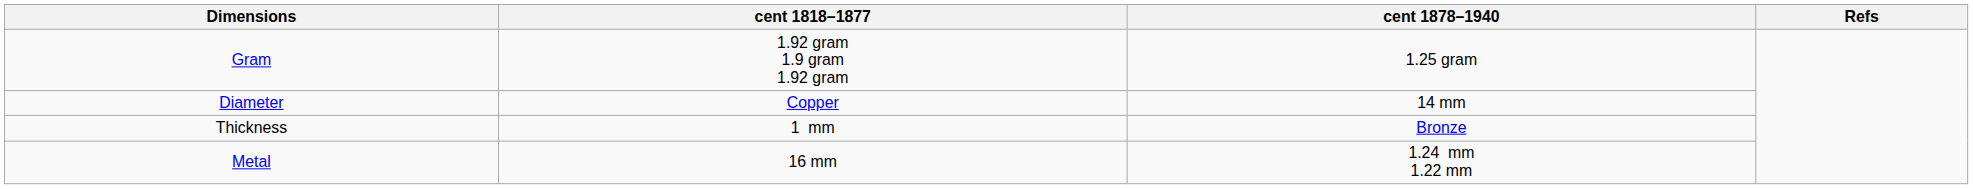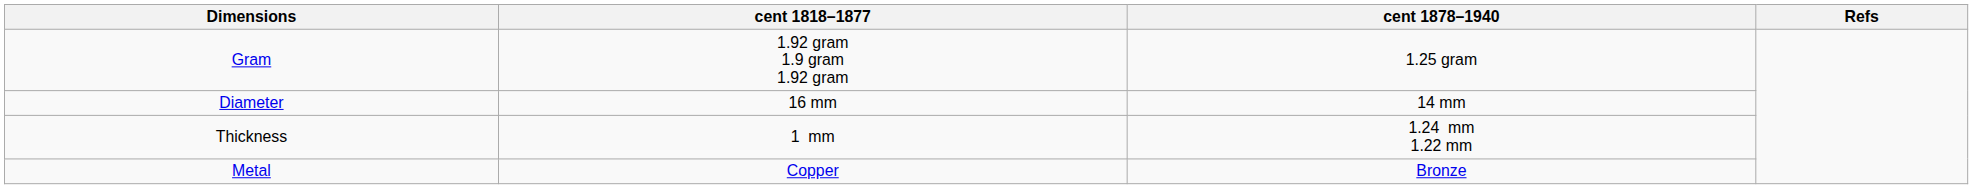Diameter | cent 1818–1877: Copper -> 16 mm
Thickness | cent 1878–1940: Bronze -> 1.24 mm 1.22 mm
Metal | cent 1818–1877: 16 mm -> Copper
Metal | cent 1878–1940: 1.24 mm 1.22 mm -> Bronze
